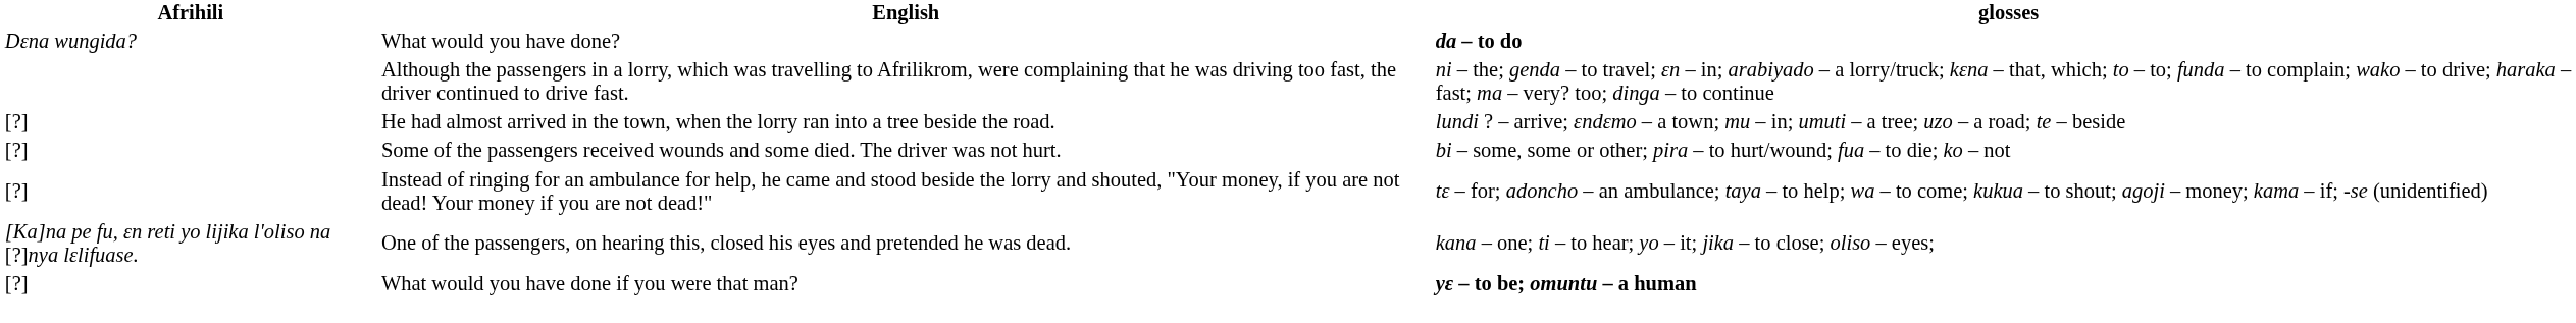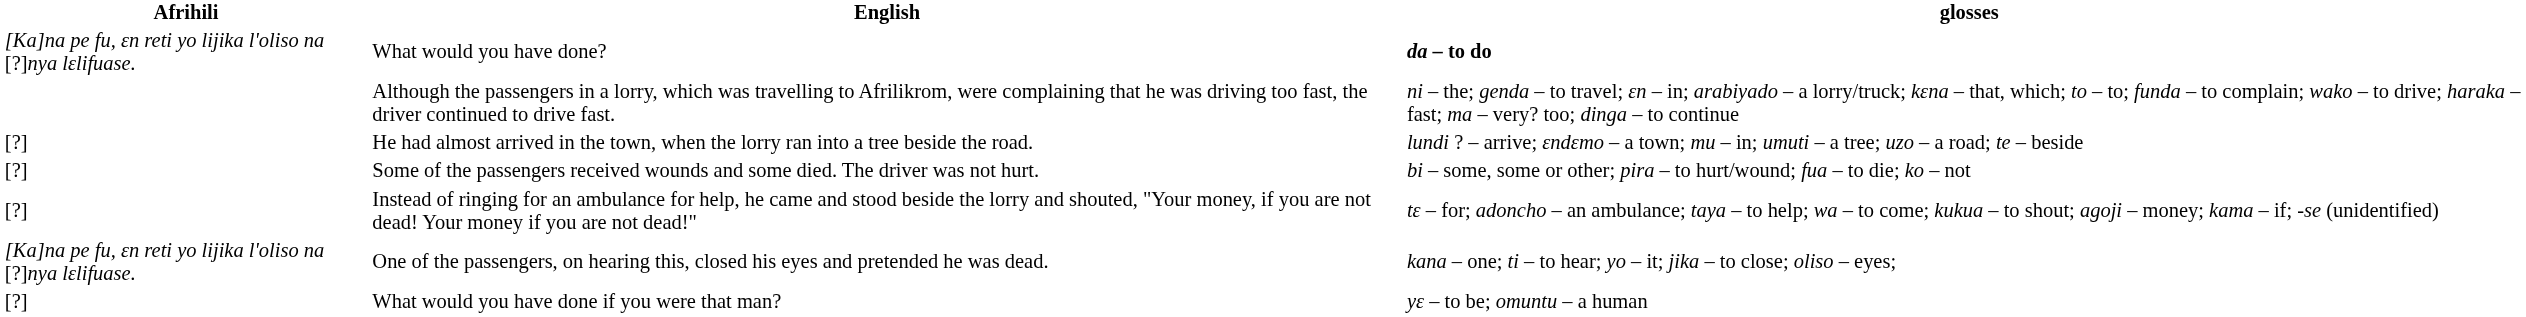What would you have done? | Afrihili: Dɛna wungida? -> [Ka]na pe fu, ɛn reti yo lijika l'oliso na [?]nya lɛlifuase.
What would you have done if you were that man? | glosses: bold -> normal
